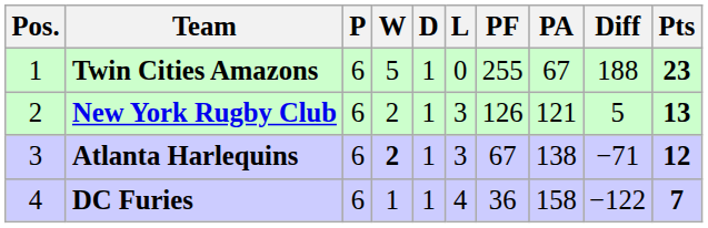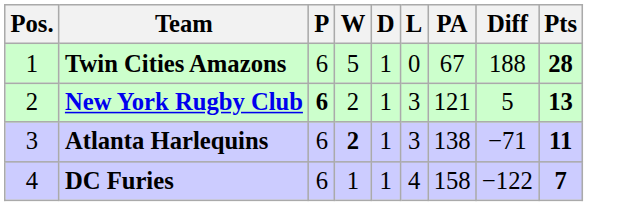- column: PF | 255 | 126 | 67 | 36
Twin Cities Amazons | Pts: 23 -> 28
New York Rugby Club | P: normal -> bold
Atlanta Harlequins | Pts: 12 -> 11
